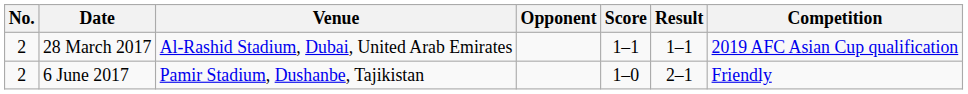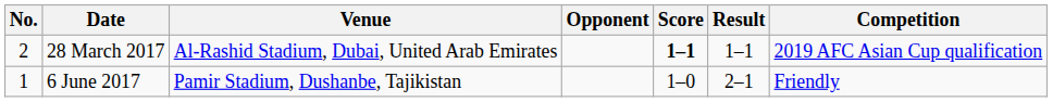28 March 2017 | Score: normal -> bold
6 June 2017 | No.: 2 -> 1
